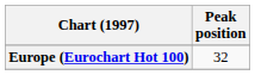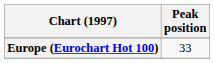Europe (Eurochart Hot 100) | Peak position: 32 -> 33
